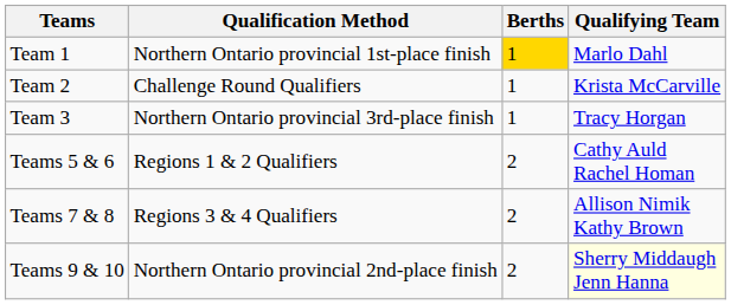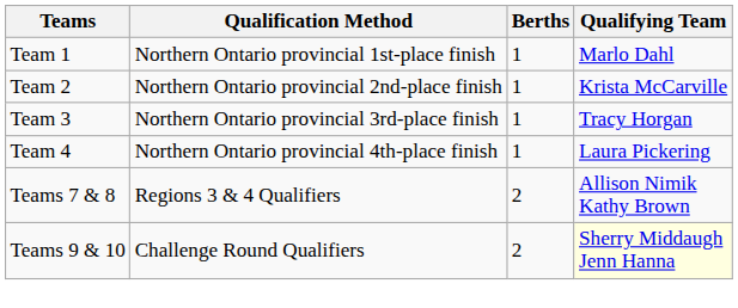Team 1 | Berths: gold background -> no background
Team 2 | Qualification Method: Challenge Round Qualifiers -> Northern Ontario provincial 2nd-place finish
+ row: Team 4 | Northern Ontario provincial 4th-place finish | 1 | Laura Pickering
- row: Teams 5 & 6 | Regions 1 & 2 Qualifiers | 2 | Cathy Auld Rachel Homan
Teams 9 & 10 | Qualification Method: Northern Ontario provincial 2nd-place finish -> Challenge Round Qualifiers
